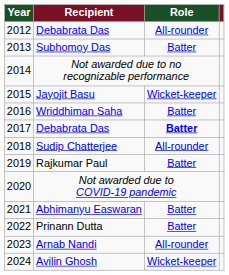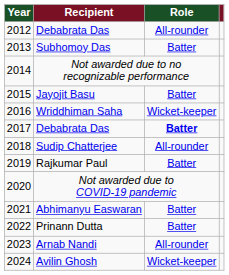Jayojit Basu | Role: Wicket-keeper -> Batter
Wriddhiman Saha | Role: Batter -> Wicket-keeper
